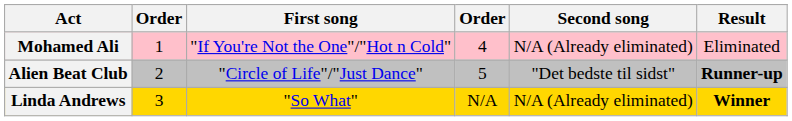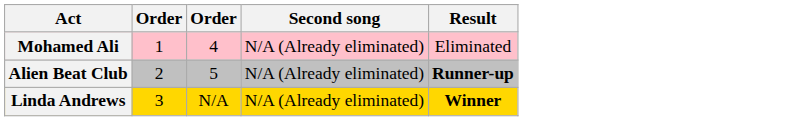- column: First song | "If You're Not the One"/"Hot n Cold" | "Circle of Life"/"Just Dance" | "So What"
Alien Beat Club | Second song: "Det bedste til sidst" -> N/A (Already eliminated)
